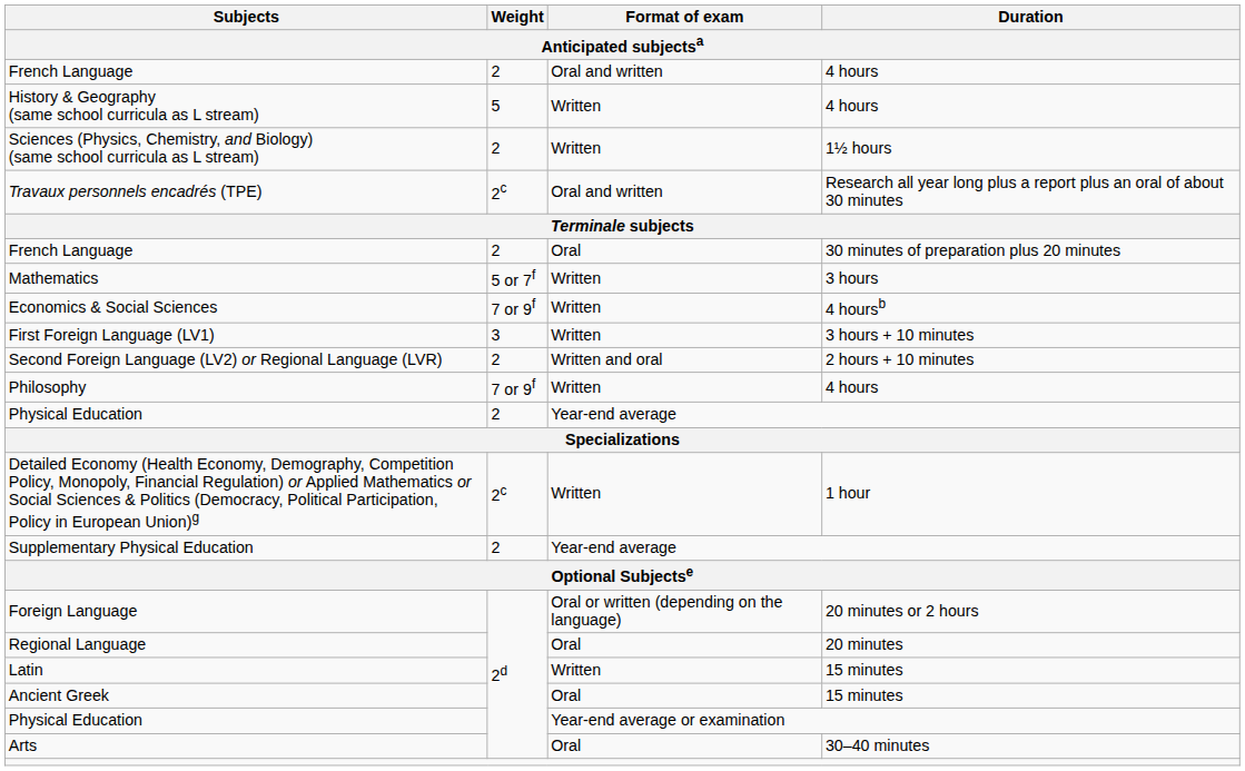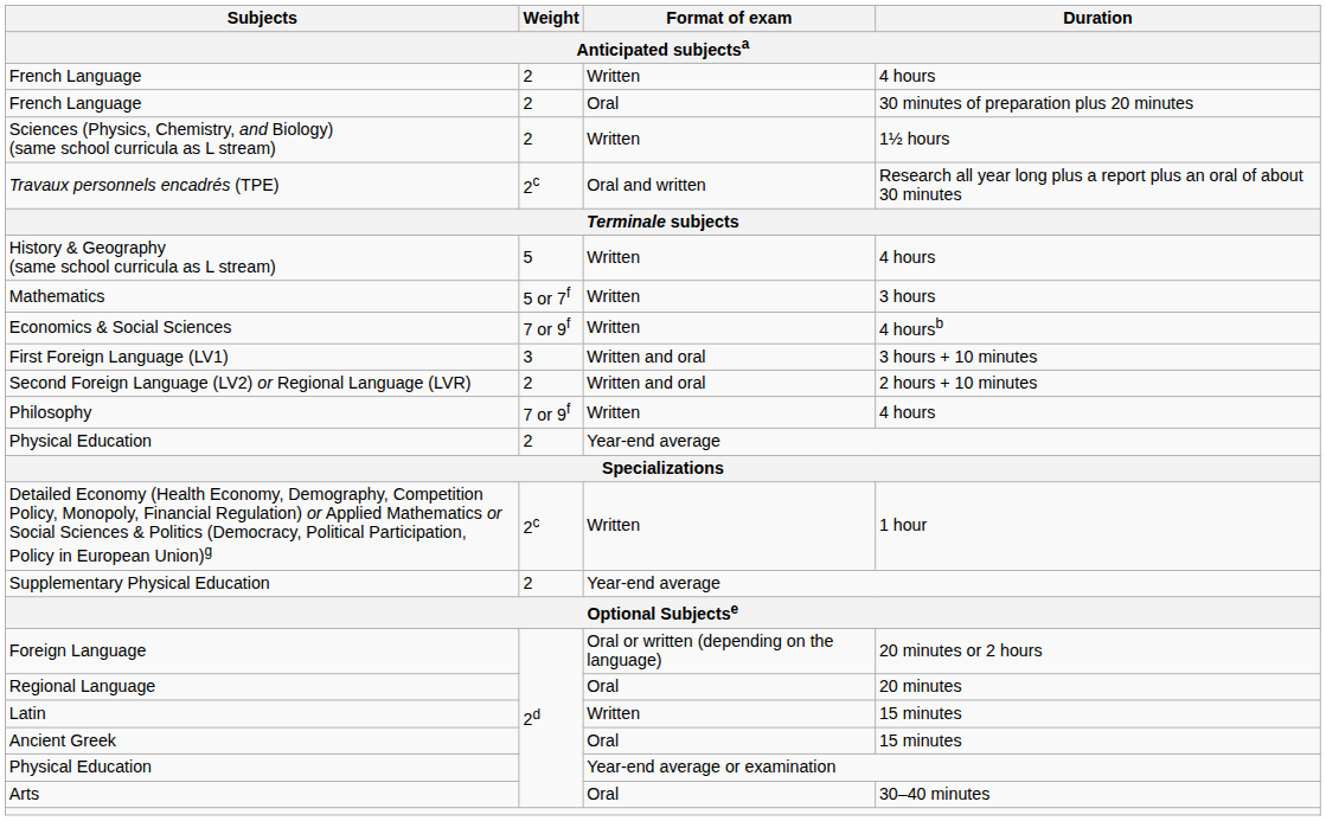French Language / 4 hours | Format of exam: Oral and written -> Written
rows swapped: French Language / 30 minutes of preparation plus 20 minutes <-> History & Geography (same school curricula as L stream)
First Foreign Language (LV1) | Format of exam: Written -> Written and oral
